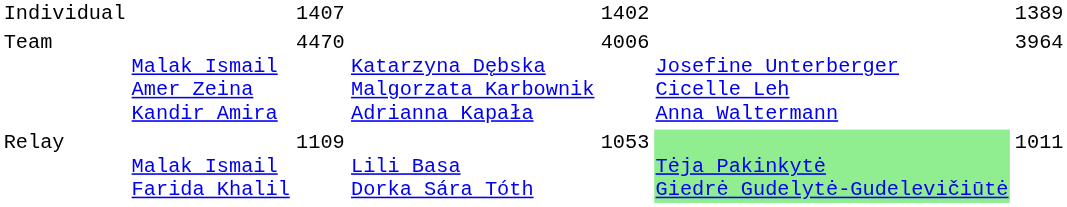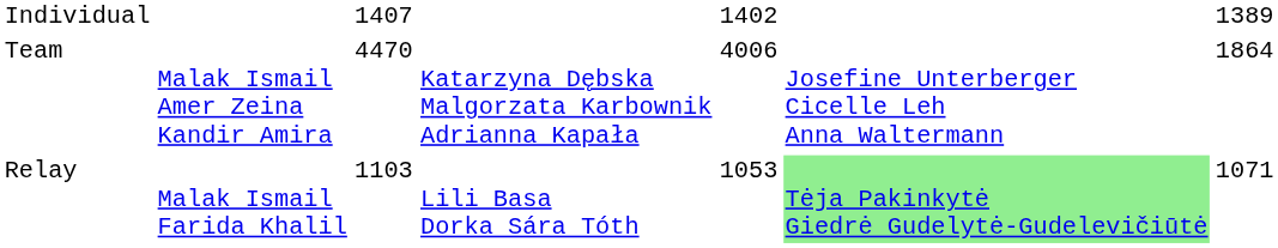Team | column 7: 3964 -> 1864
Relay | column 3: 1109 -> 1103
Relay | column 7: 1011 -> 1071
